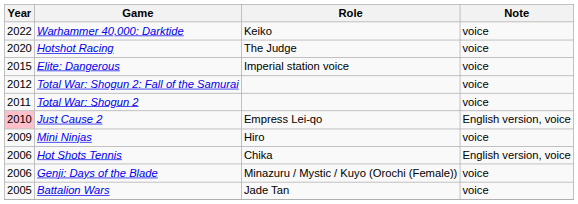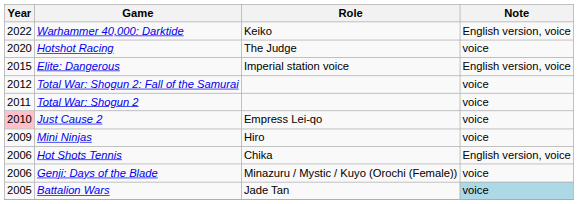Warhammer 40,000: Darktide | Note: voice -> English version, voice
Elite: Dangerous | Note: voice -> English version, voice
Just Cause 2 | Note: English version, voice -> voice
Battalion Wars | Note: no background -> lightblue background
